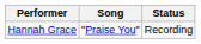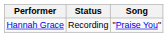columns swapped: Song <-> Status
